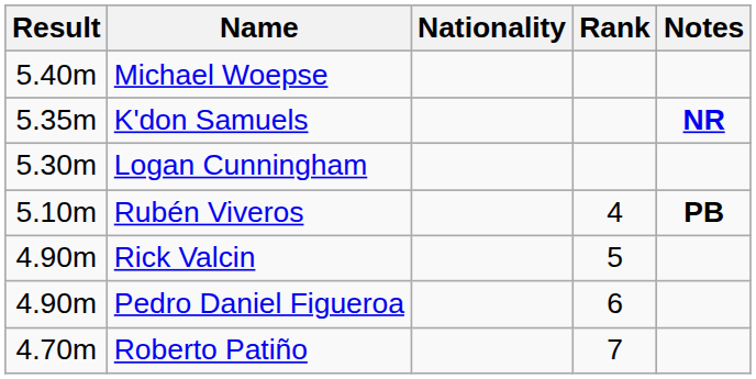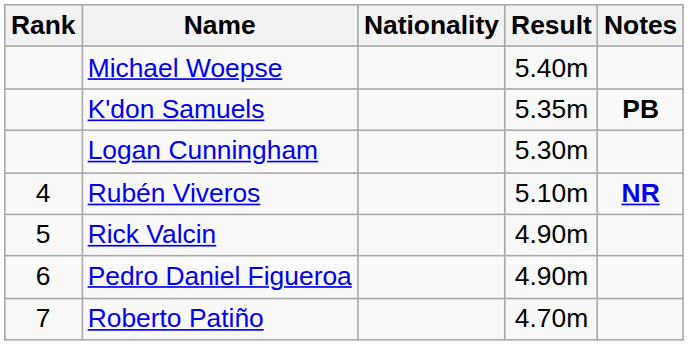columns swapped: Rank <-> Result
K'don Samuels | Notes: NR -> PB
Rubén Viveros | Notes: PB -> NR
